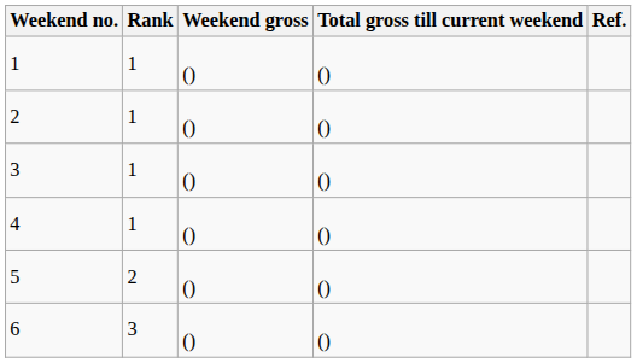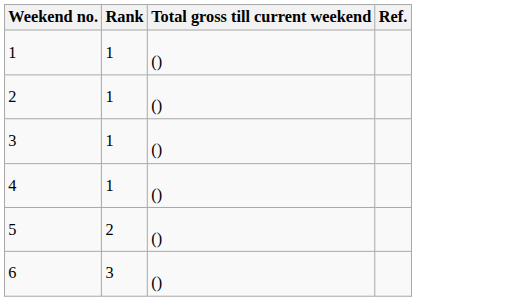- column: Weekend gross | () | () | () | () | () | ()
